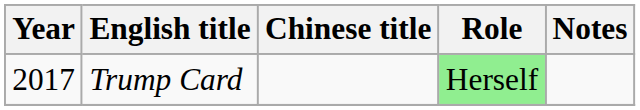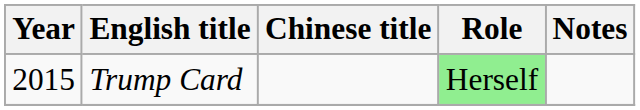Trump Card | Year: 2017 -> 2015
